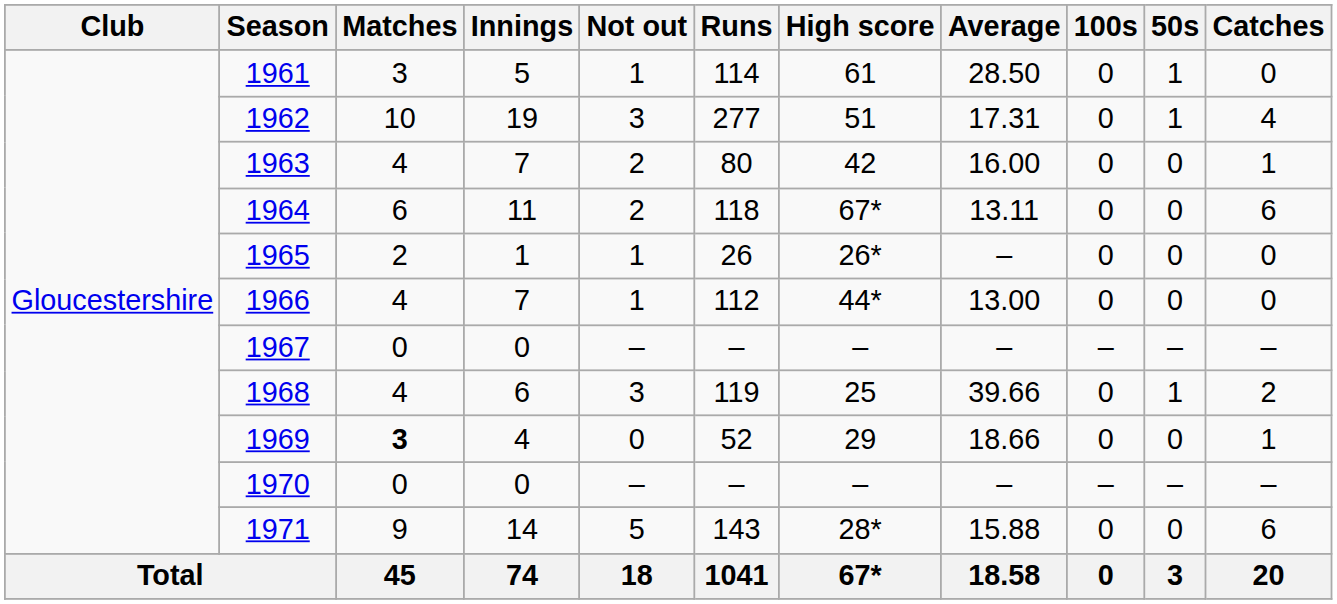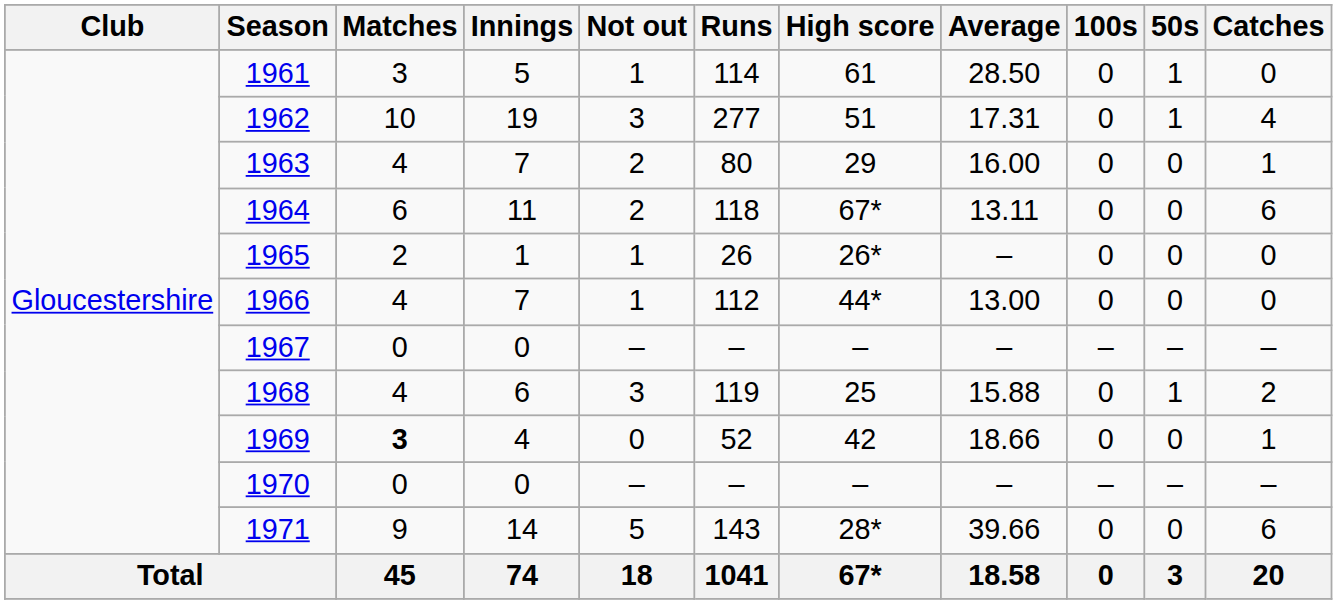1963 | High score: 42 -> 29
1968 | Average: 39.66 -> 15.88
1969 | High score: 29 -> 42
1971 | Average: 15.88 -> 39.66
